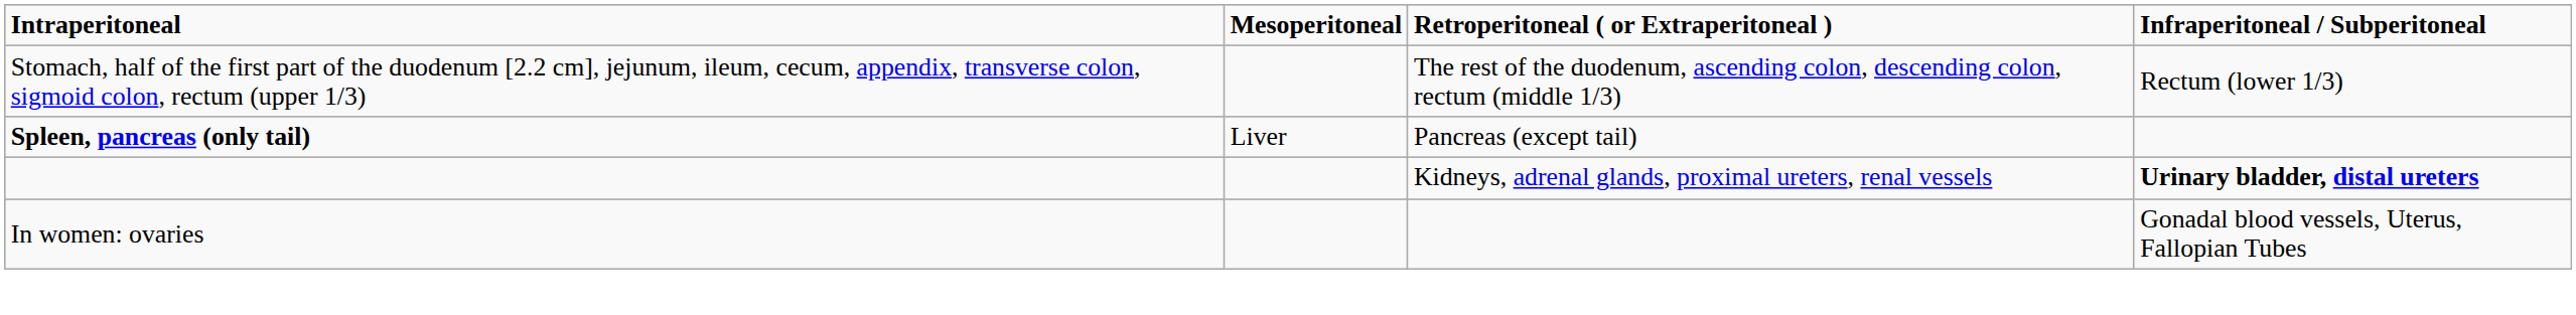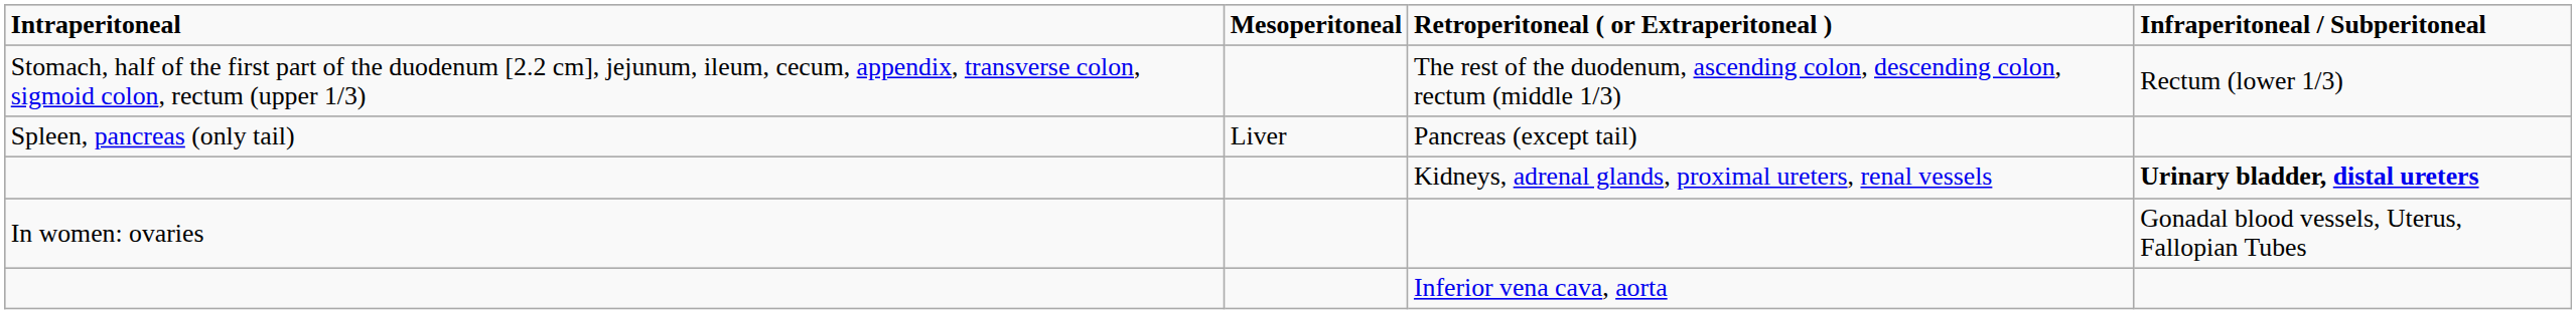Pancreas (except tail) | Intraperitoneal: bold -> normal
+ row: Inferior vena cava, aorta
